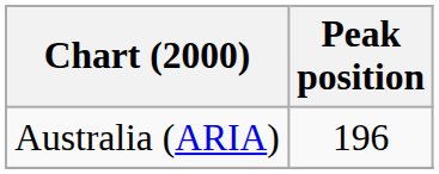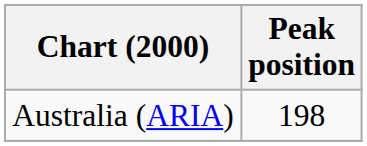Australia (ARIA) | Peak position: 196 -> 198
